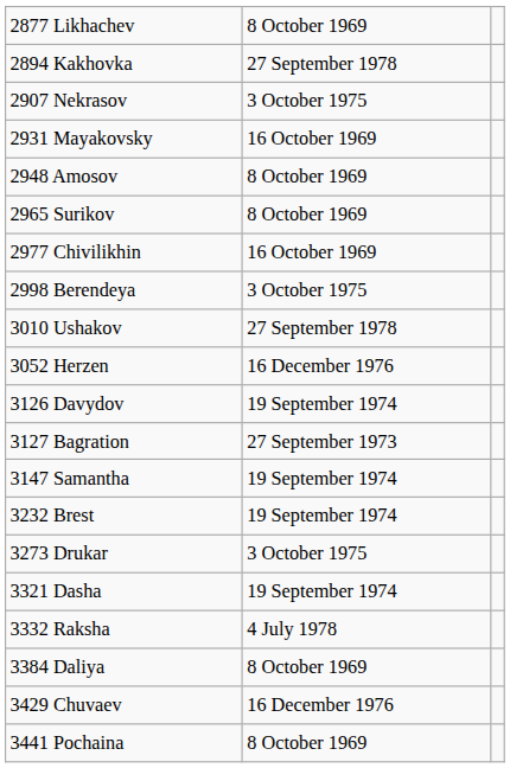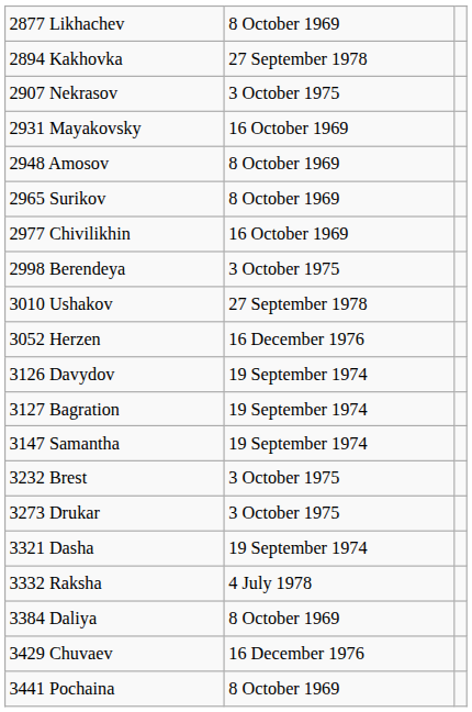3127 Bagration | column 2: 27 September 1973 -> 19 September 1974
3232 Brest | column 2: 19 September 1974 -> 3 October 1975
